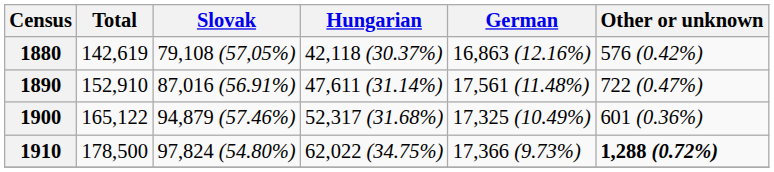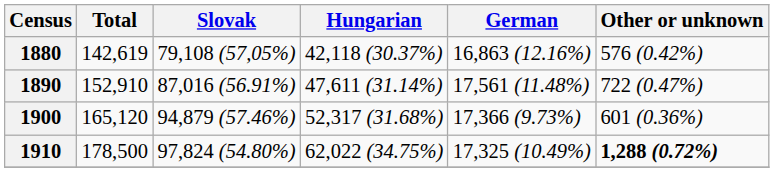1900 | Total: 165,122 -> 165,120
1900 | German: 17,325 (10.49%) -> 17,366 (9.73%)
1910 | German: 17,366 (9.73%) -> 17,325 (10.49%)
